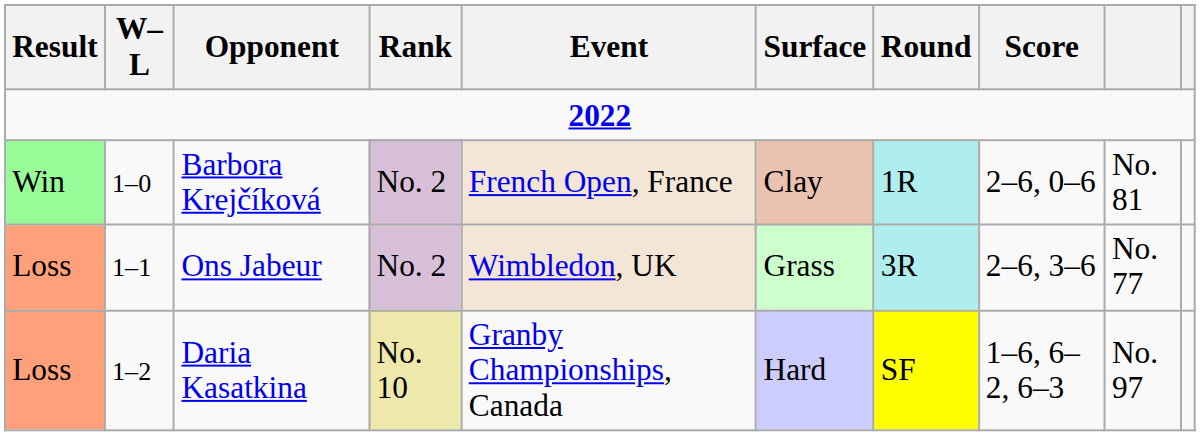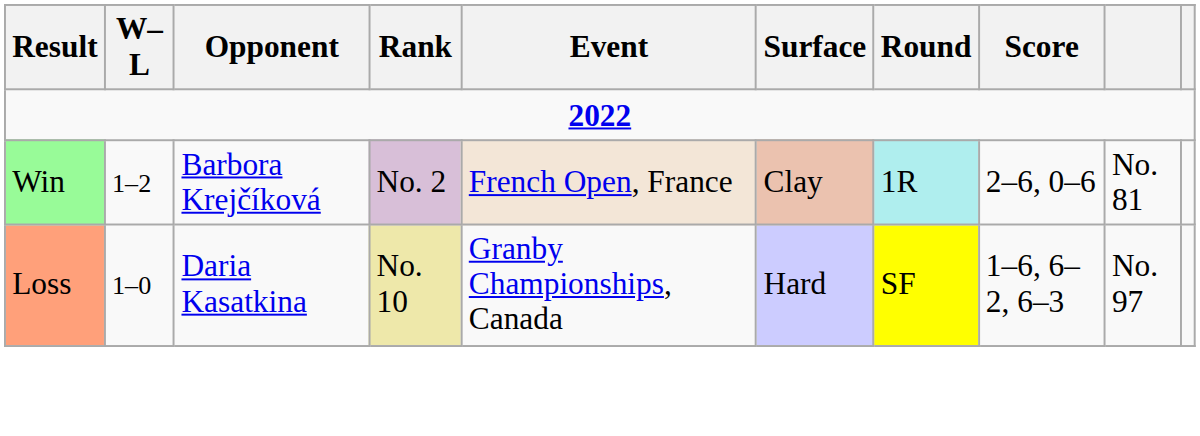Barbora Krejčíková | W–L: 1–0 -> 1–2
- row: Loss | 1–1 | Ons Jabeur | No. 2 | Wimbledon, UK | Grass | 3R | 2–6, 3–6 | No. 77
Daria Kasatkina | W–L: 1–2 -> 1–0
